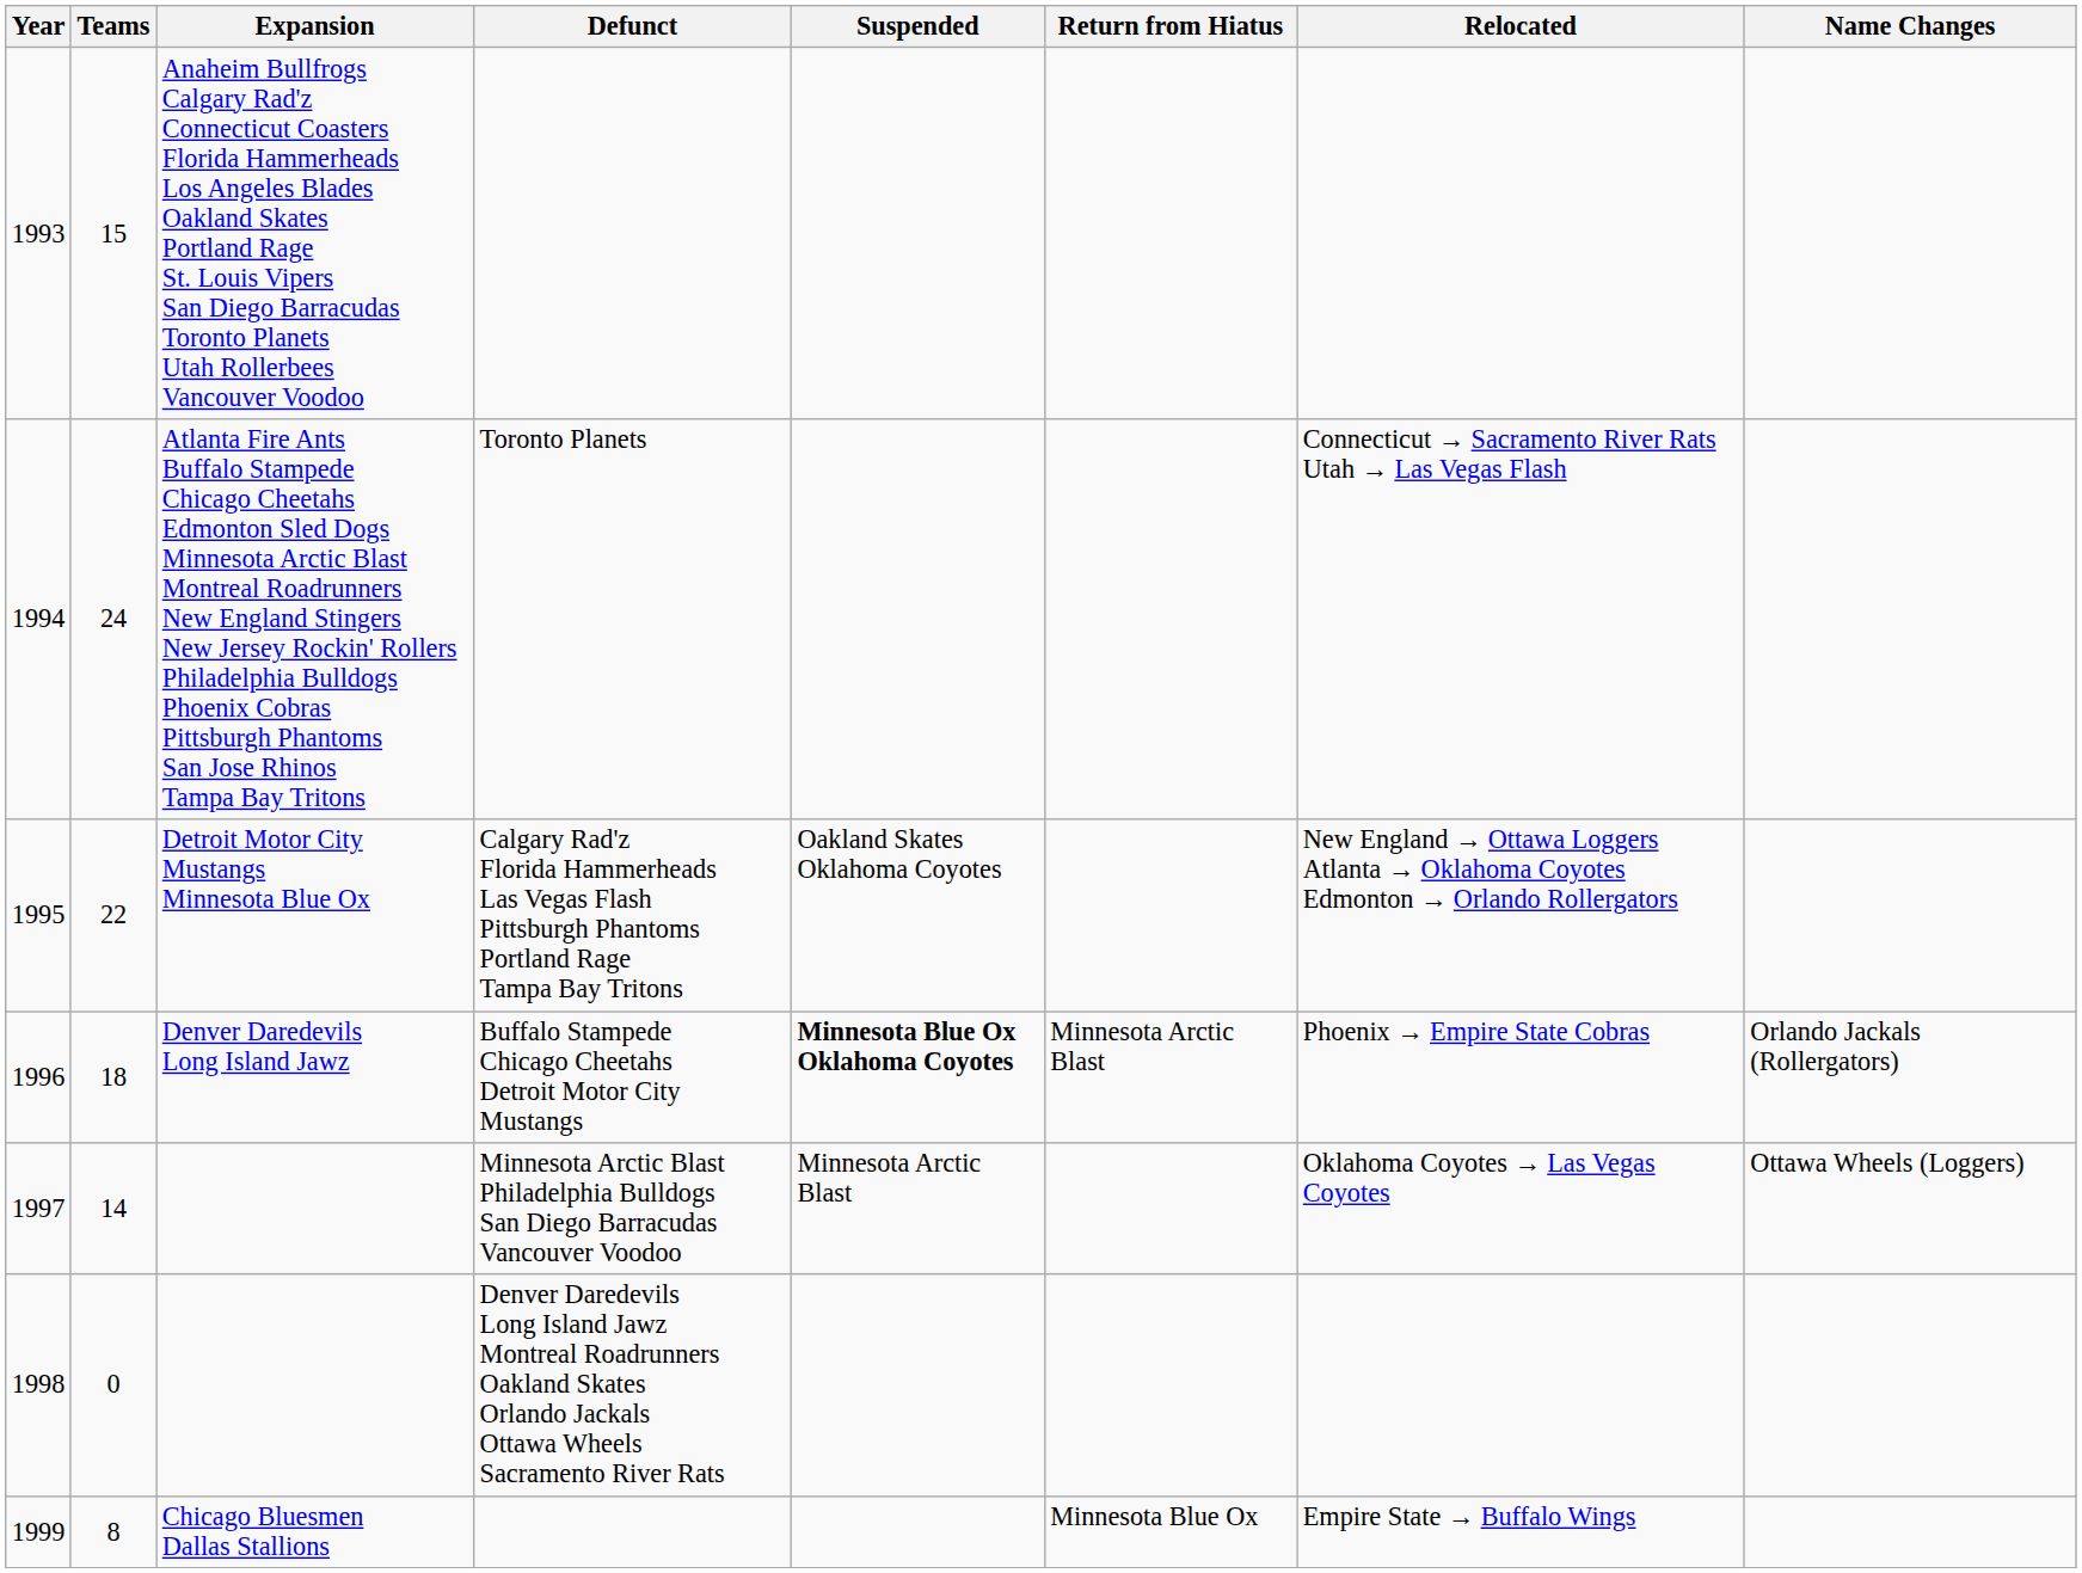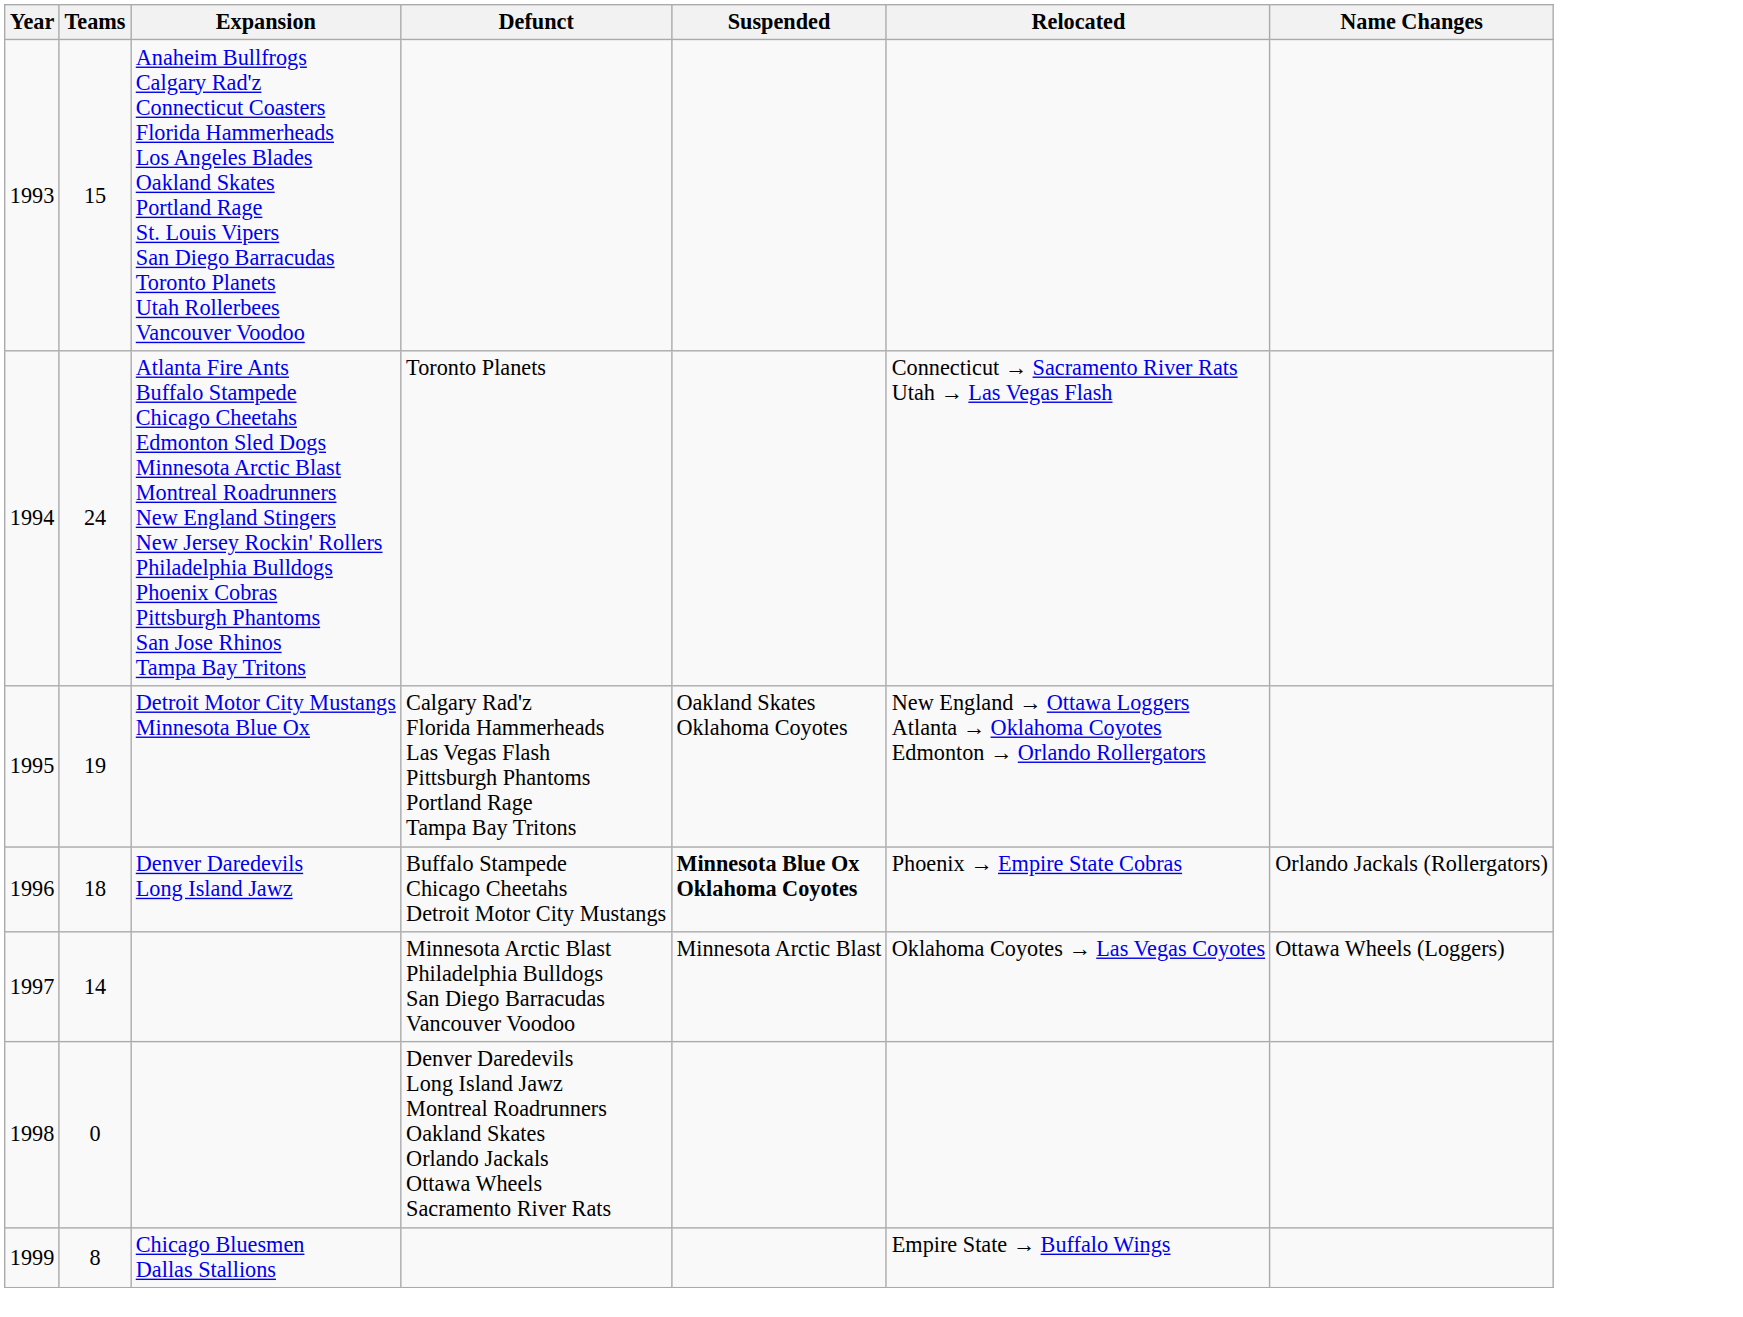- column: Return from Hiatus | Minnesota Arctic Blast | Minnesota Blue Ox
1995 | Teams: 22 -> 19
